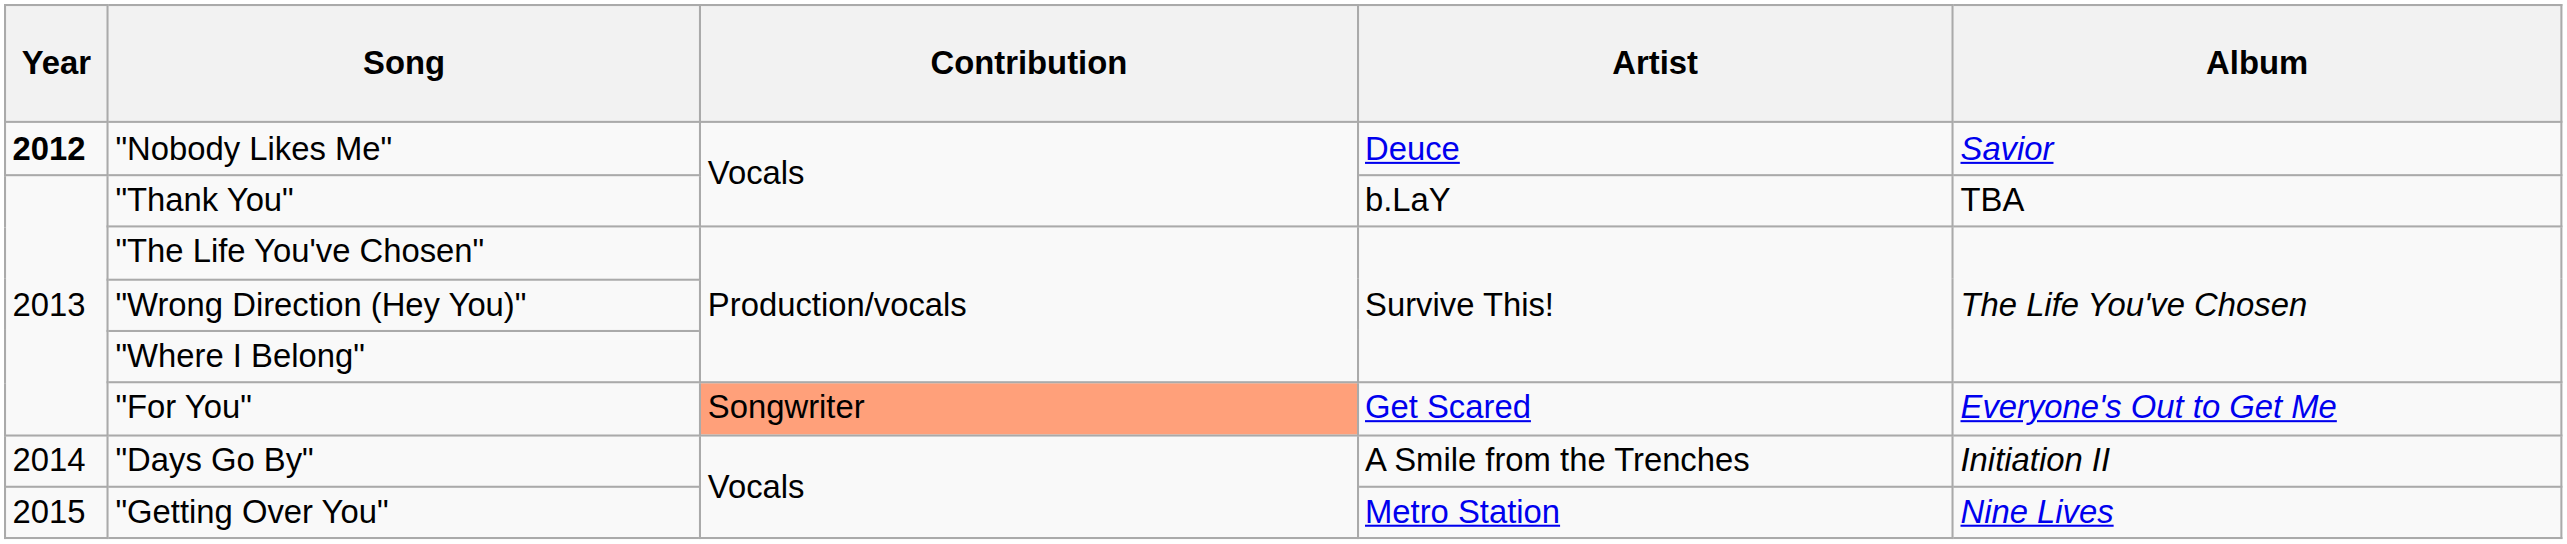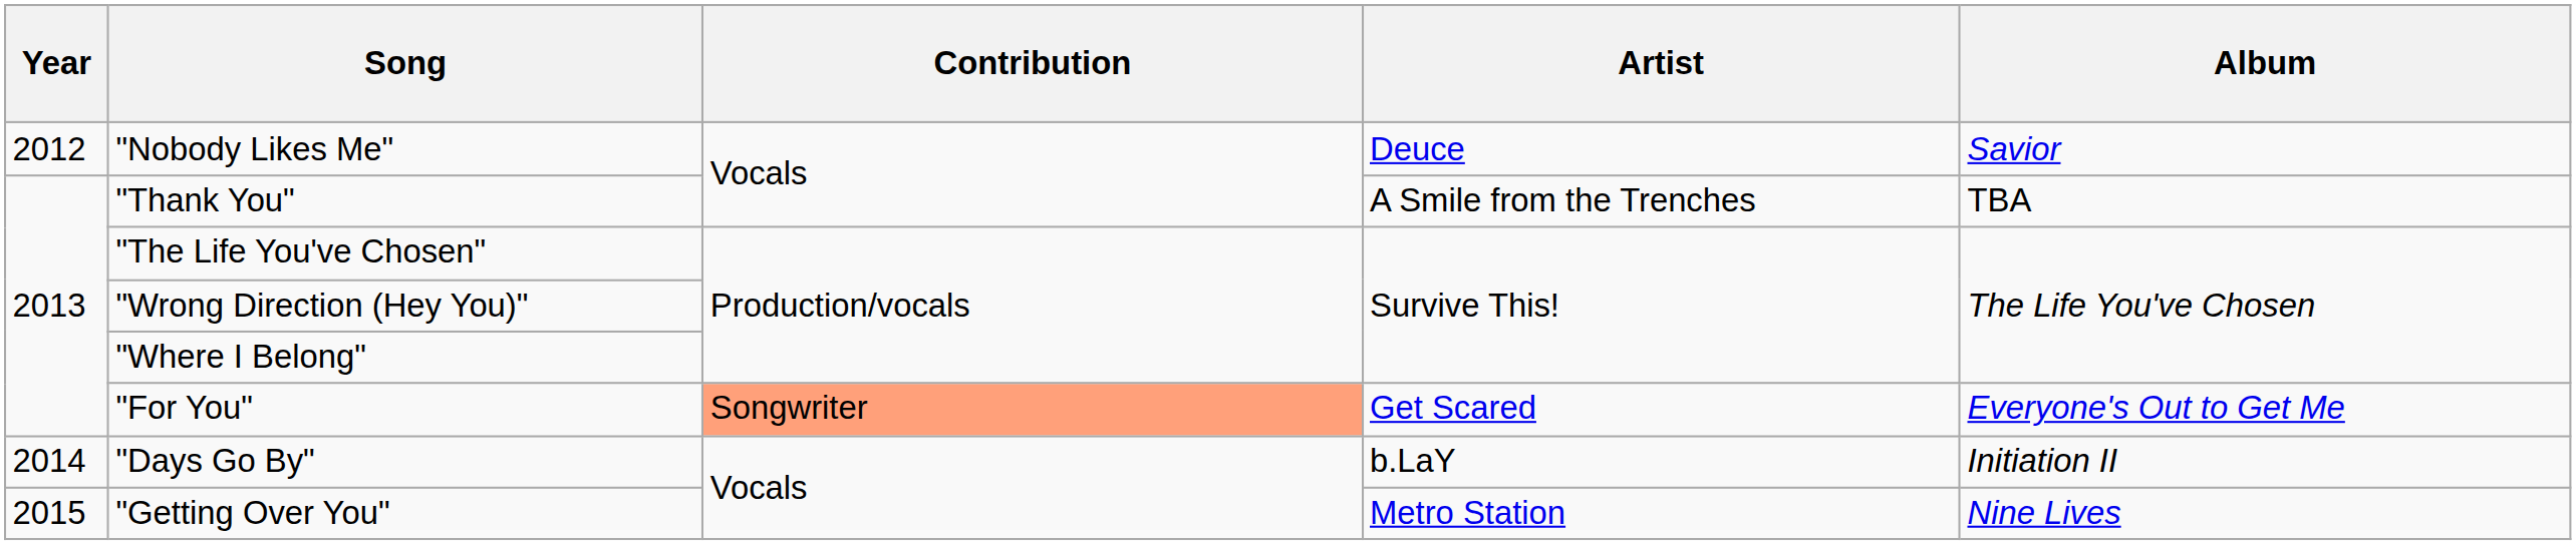"Nobody Likes Me" | Year: bold -> normal
"Thank You" | Artist: b.LaY -> A Smile from the Trenches
"Days Go By" | Artist: A Smile from the Trenches -> b.LaY
